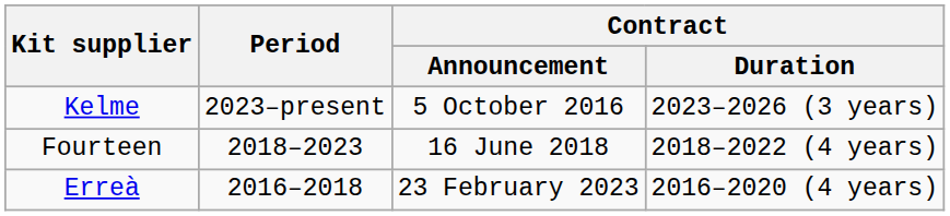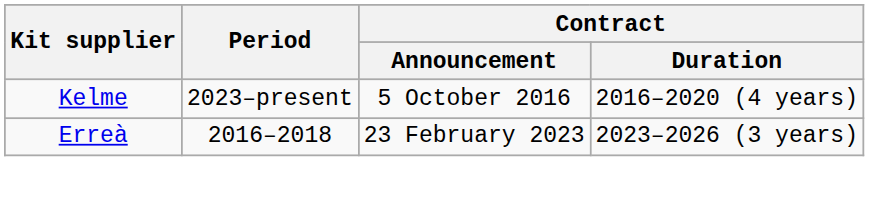Kelme | Contract / Duration: 2023–2026 (3 years) -> 2016–2020 (4 years)
- row: Fourteen | 2018–2023 | 16 June 2018 | 2018–2022 (4 years)
Erreà | Contract / Duration: 2016–2020 (4 years) -> 2023–2026 (3 years)
